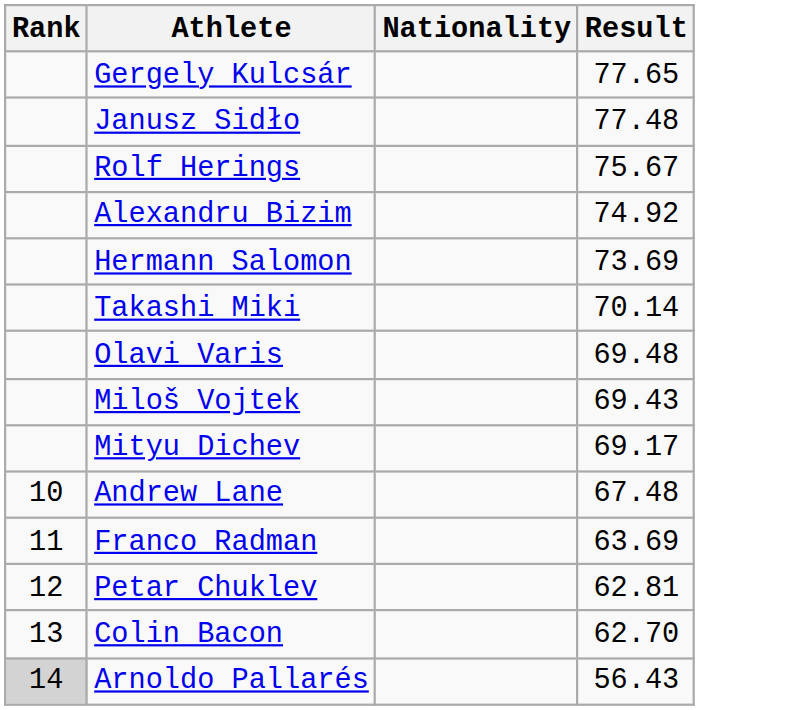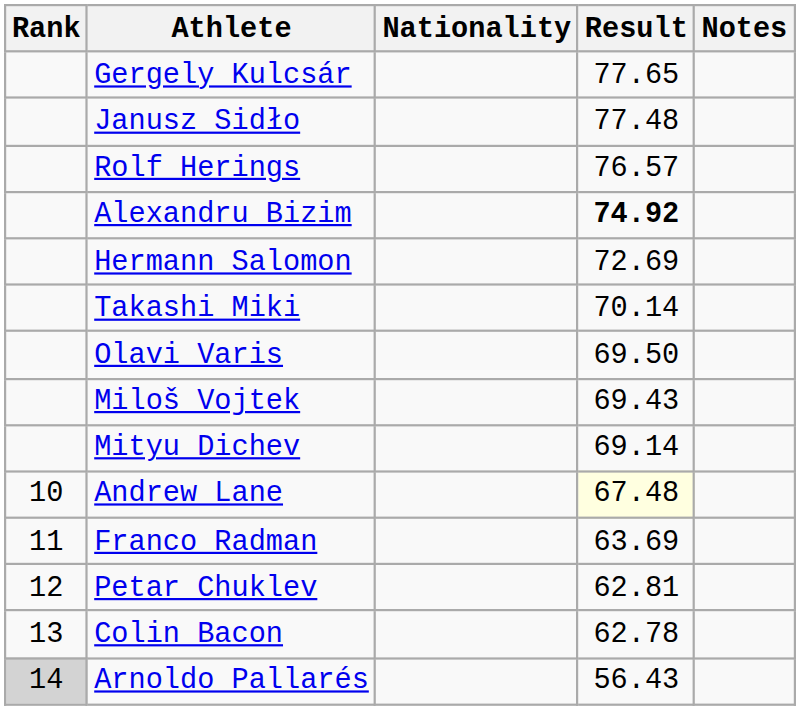+ column: Notes
Rolf Herings | Result: 75.67 -> 76.57
Alexandru Bizim | Result: normal -> bold
Hermann Salomon | Result: 73.69 -> 72.69
Olavi Varis | Result: 69.48 -> 69.50
Mityu Dichev | Result: 69.17 -> 69.14
Andrew Lane | Result: no background -> lightyellow background
Colin Bacon | Result: 62.70 -> 62.78
